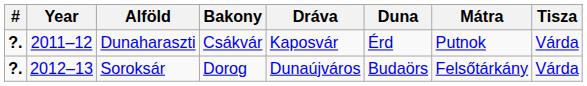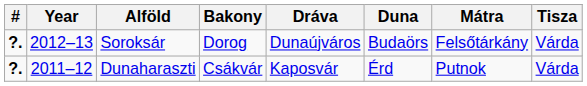rows swapped: Dunaharaszti <-> Soroksár
